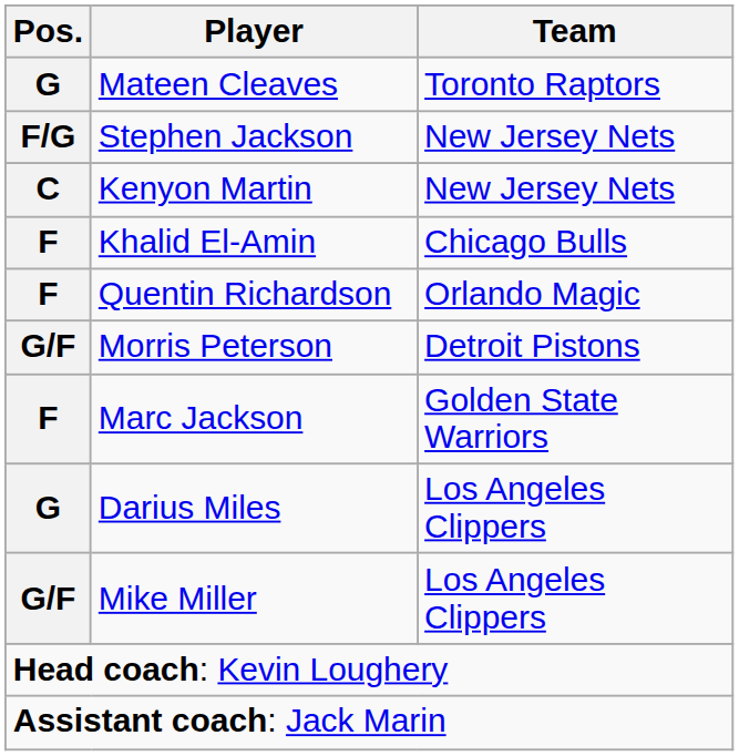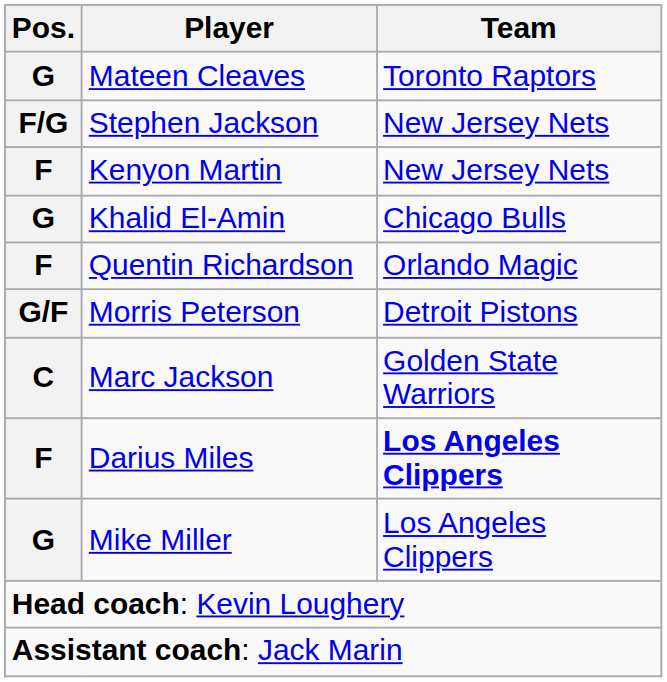Kenyon Martin | Pos.: C -> F
Khalid El-Amin | Pos.: F -> G
Marc Jackson | Pos.: F -> C
Darius Miles | Pos.: G -> F
Darius Miles | Team: normal -> bold
Mike Miller | Pos.: G/F -> G
